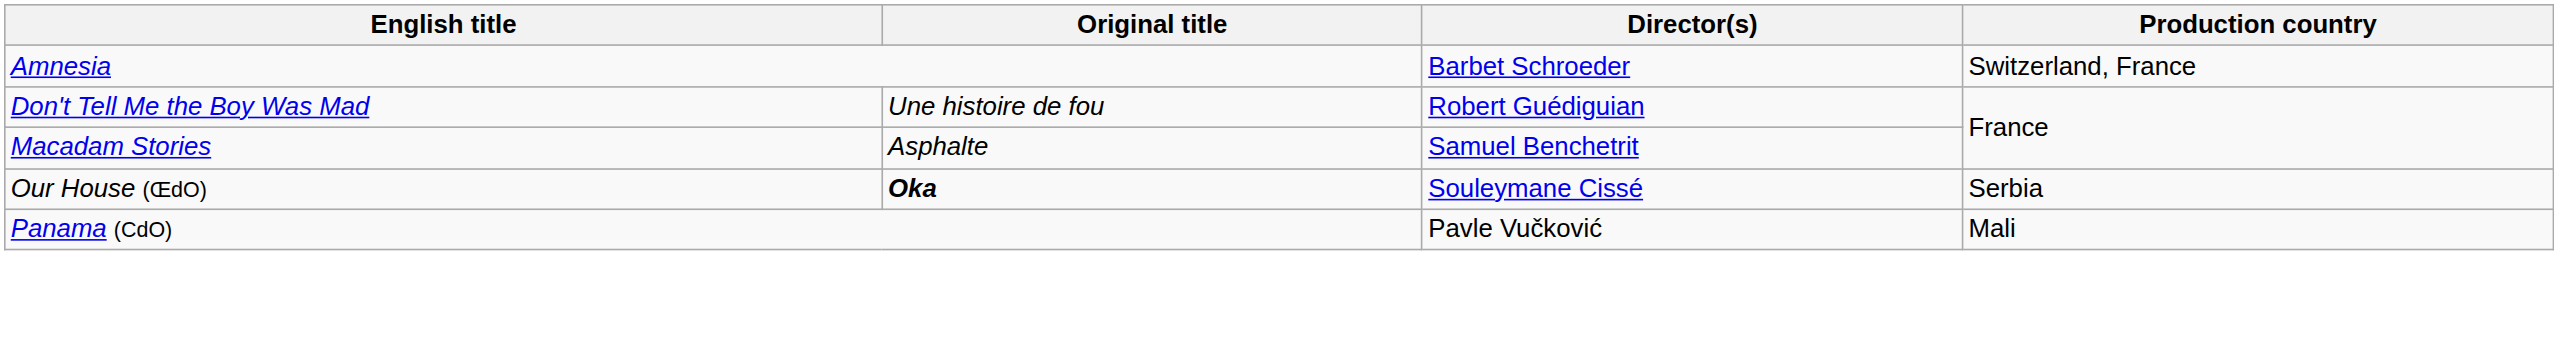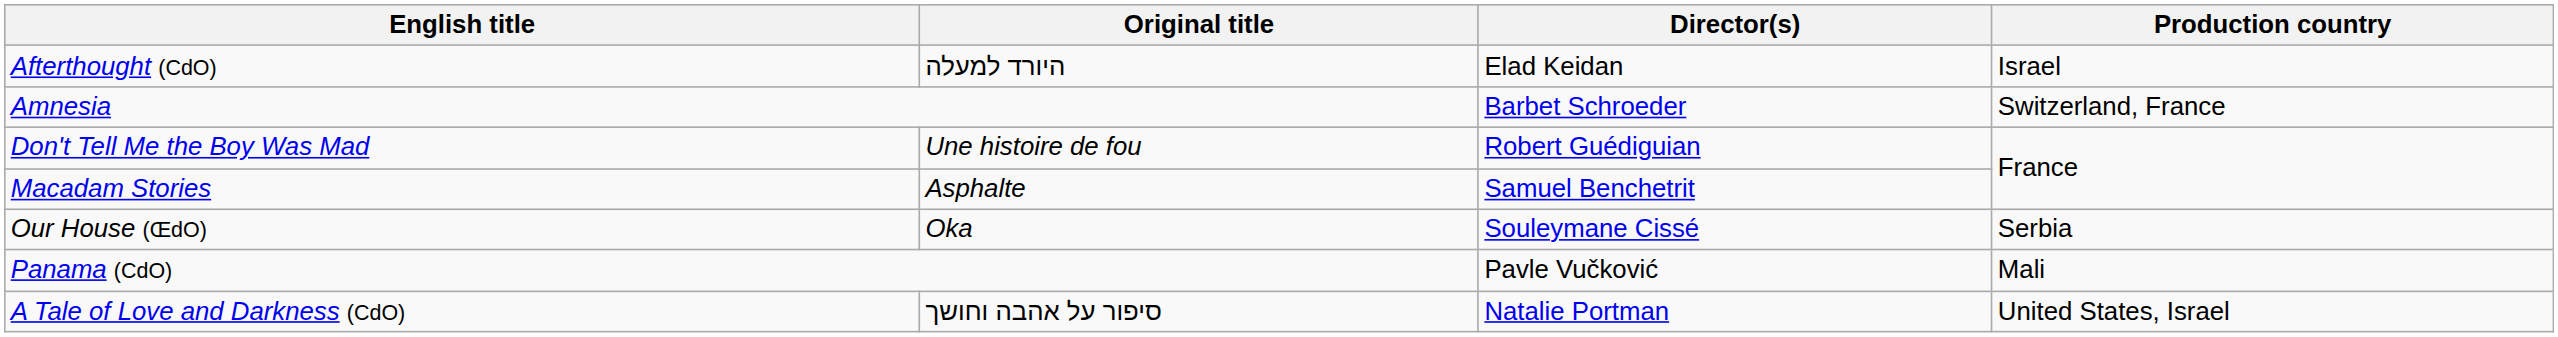+ row: Afterthought (CdO) | היורד למעלה | Elad Keidan | Israel
Our House (ŒdO) | Original title: bold -> normal
+ row: A Tale of Love and Darkness (CdO) | סיפור על אהבה וחושך | Natalie Portman | United States, Israel
